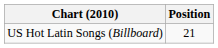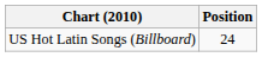US Hot Latin Songs (Billboard) | Position: 21 -> 24
